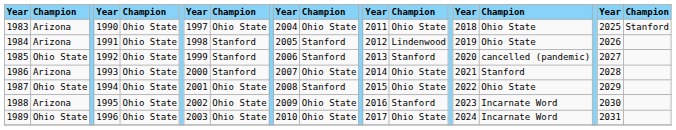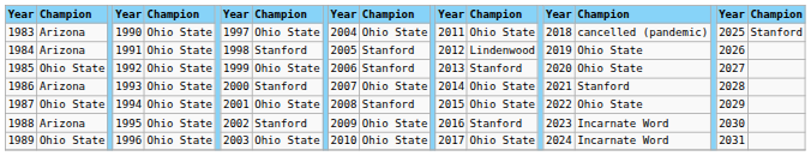1983 | column 17: Ohio State -> cancelled (pandemic)
1985 | column 8: Stanford -> Ohio State
1985 | column 17: cancelled (pandemic) -> Ohio State
1988 | column 8: Ohio State -> Stanford
